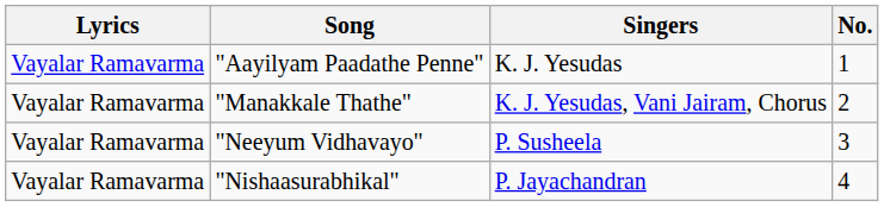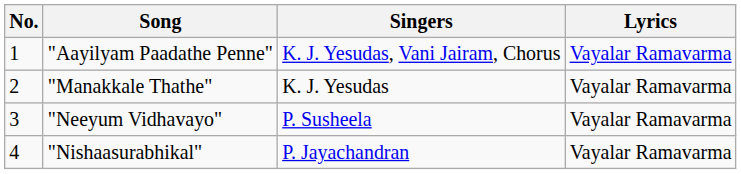columns swapped: No. <-> Lyrics
"Aayilyam Paadathe Penne" | Singers: K. J. Yesudas -> K. J. Yesudas, Vani Jairam, Chorus
"Manakkale Thathe" | Singers: K. J. Yesudas, Vani Jairam, Chorus -> K. J. Yesudas
